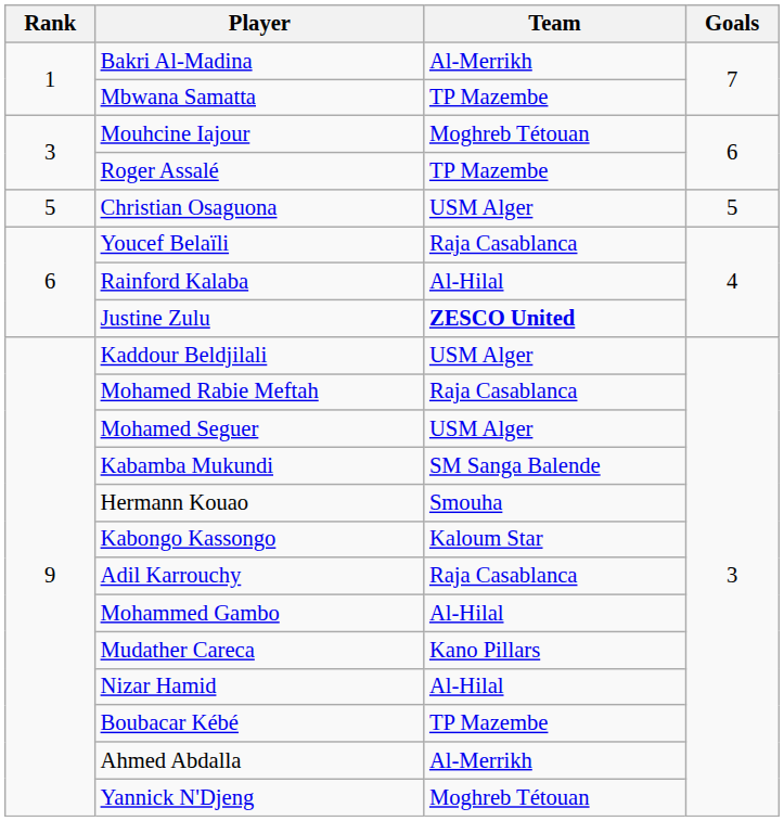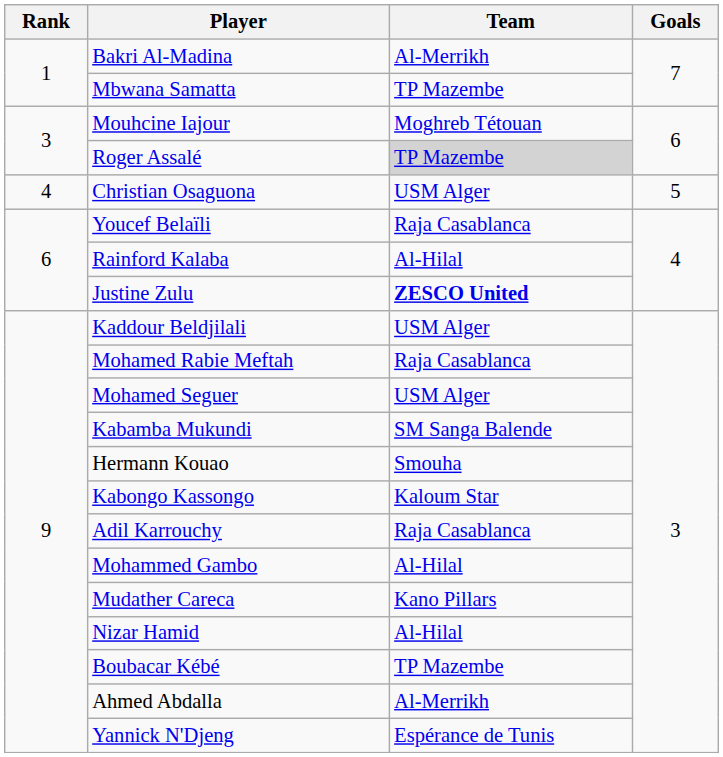Roger Assalé | Team: no background -> lightgrey background
Christian Osaguona | Rank: 5 -> 4
Yannick N'Djeng | Team: Moghreb Tétouan -> Espérance de Tunis
